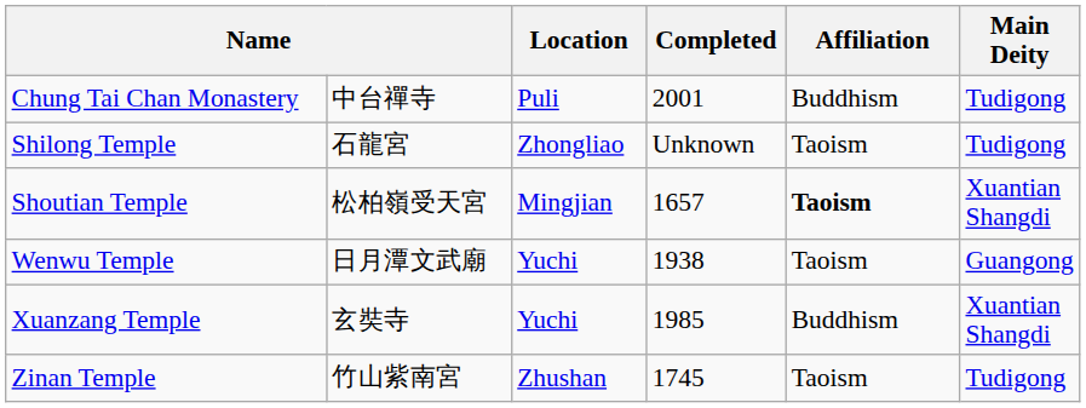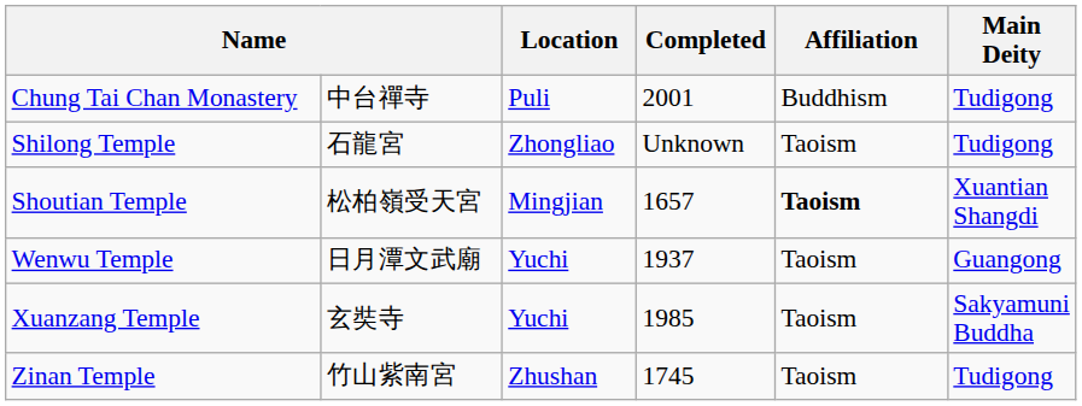Wenwu Temple | Completed: 1938 -> 1937
Xuanzang Temple | Affiliation: Buddhism -> Taoism
Xuanzang Temple | Main Deity: Xuantian Shangdi -> Sakyamuni Buddha
